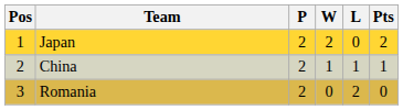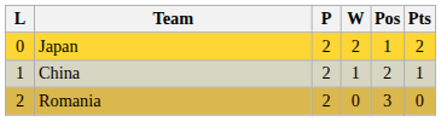columns swapped: Pos <-> L
